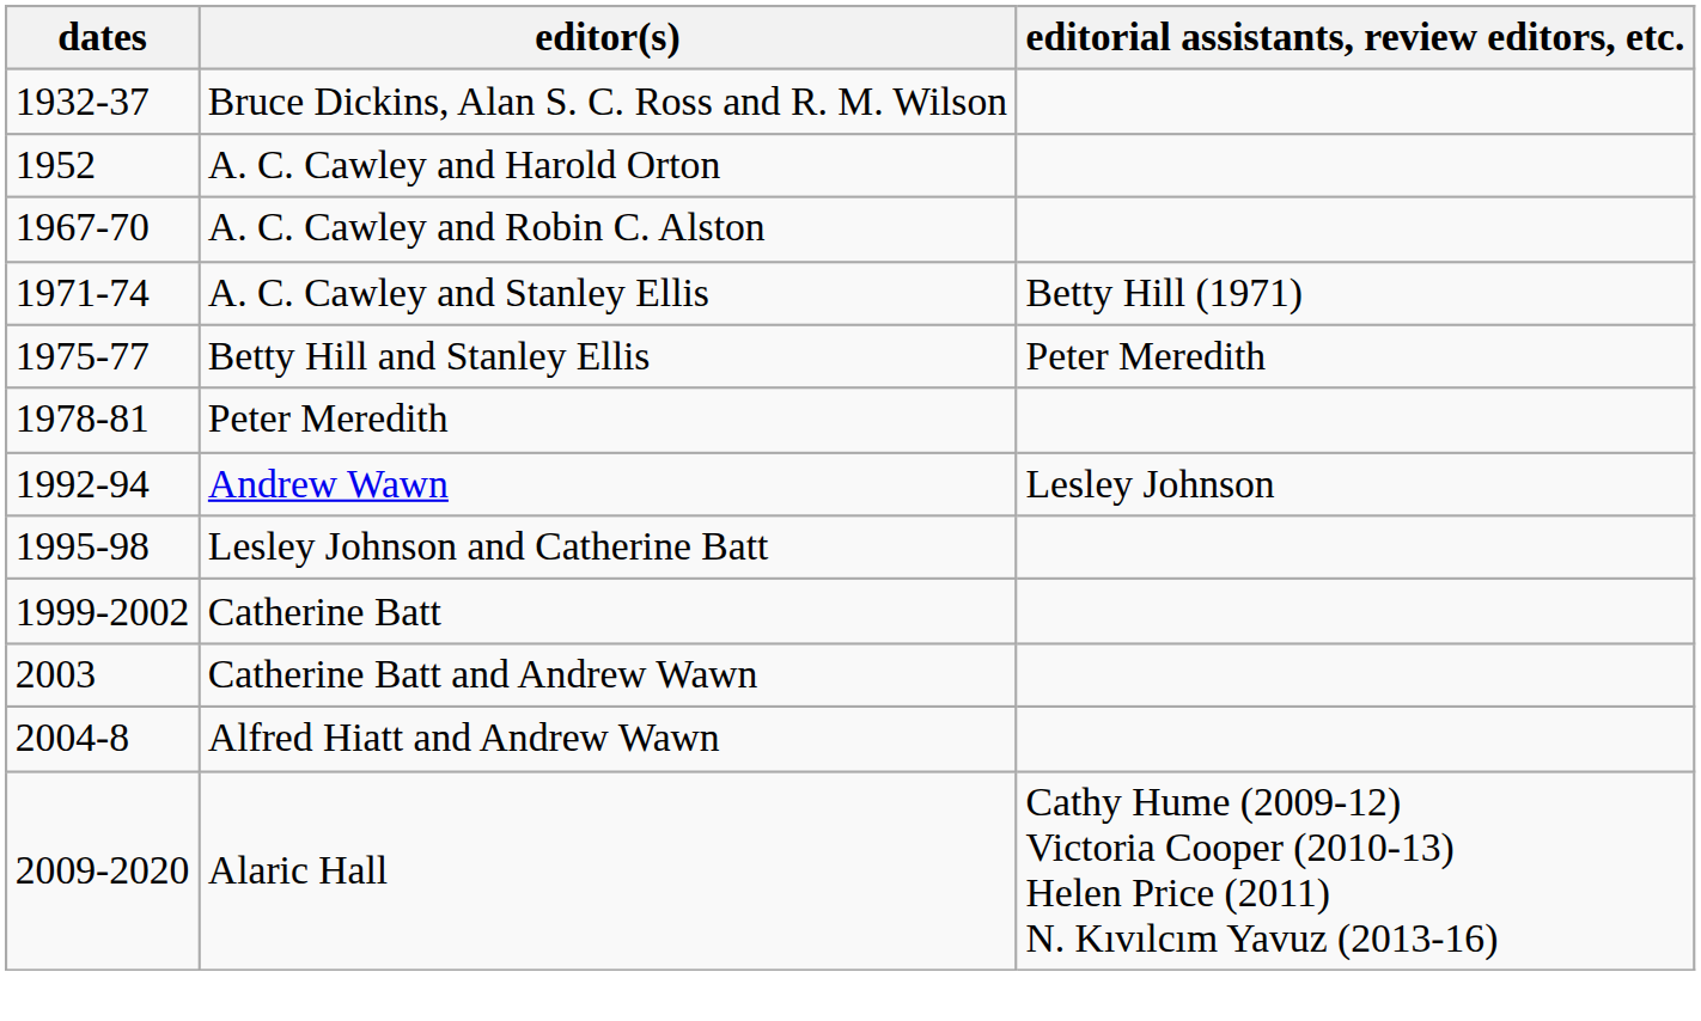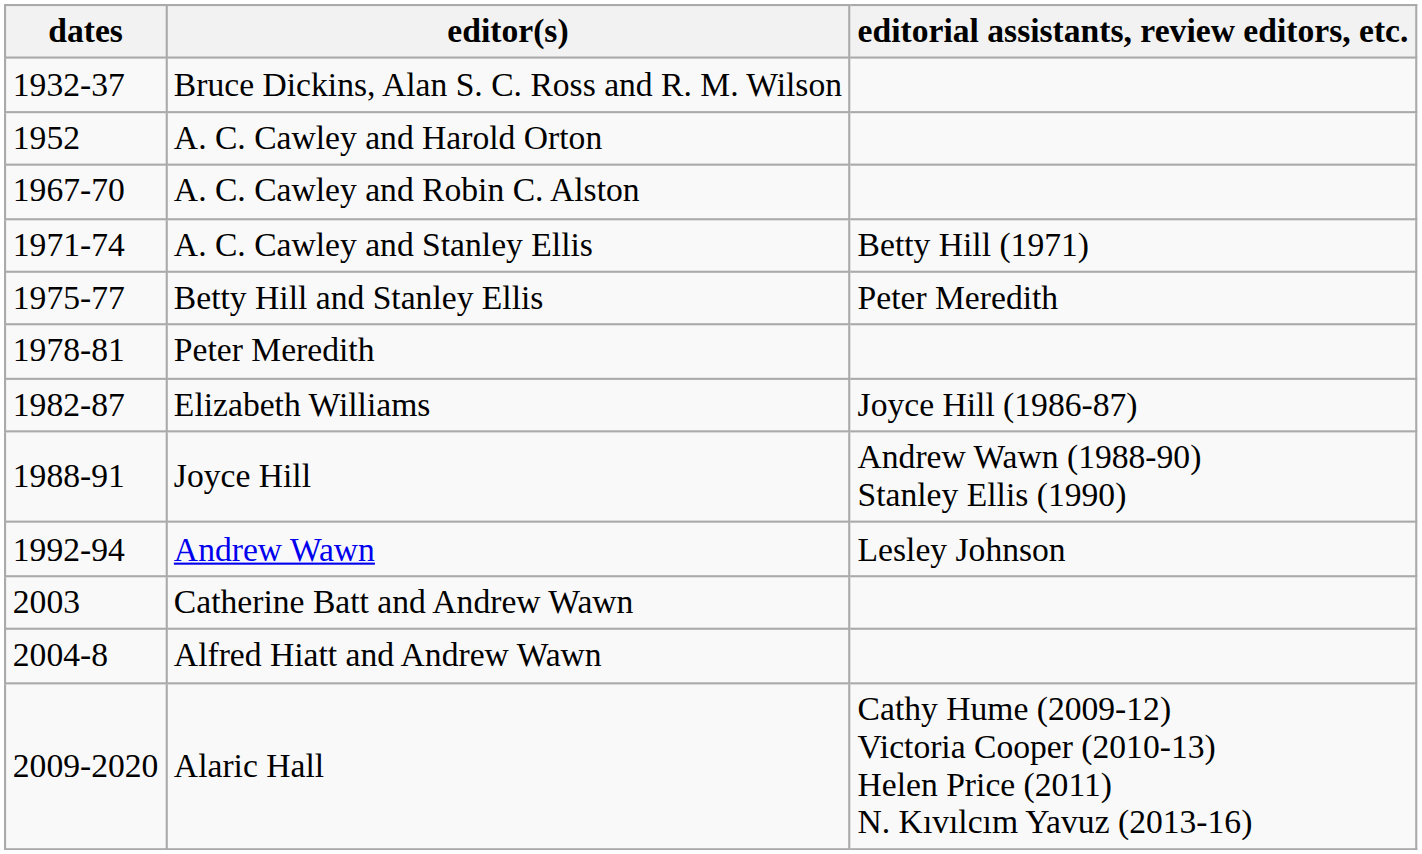+ row: 1982-87 | Elizabeth Williams | Joyce Hill (1986-87)
+ row: 1988-91 | Joyce Hill | Andrew Wawn (1988-90) Stanley Ellis (1990)
- row: 1995-98 | Lesley Johnson and Catherine Batt
- row: 1999-2002 | Catherine Batt
